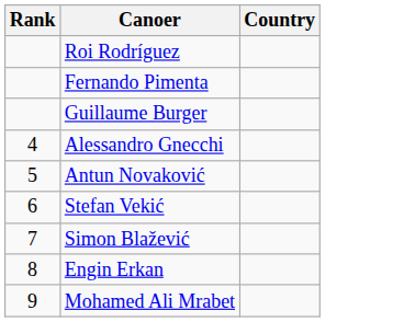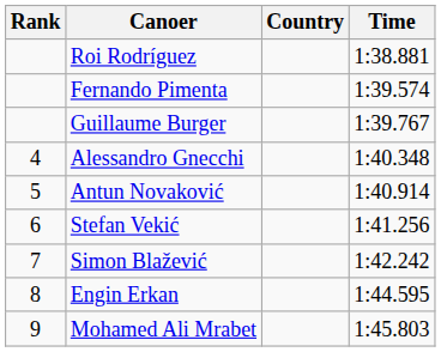+ column: Time | 1:38.881 | 1:39.574 | 1:39.767 | 1:40.348 | 1:40.914 | 1:41.256 | 1:42.242 | 1:44.595 | 1:45.803
